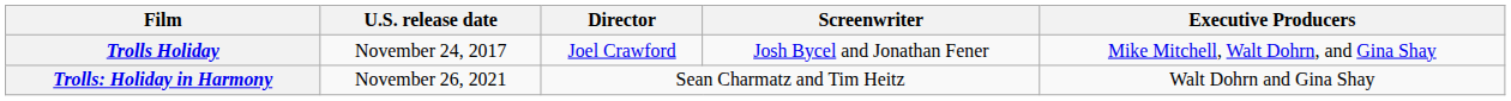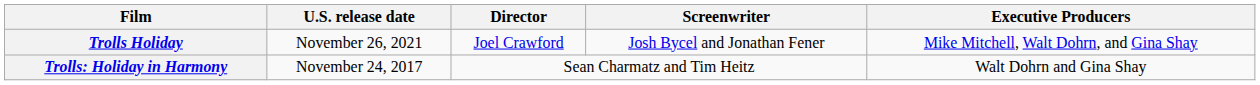Trolls Holiday | U.S. release date: November 24, 2017 -> November 26, 2021
Trolls: Holiday in Harmony | U.S. release date: November 26, 2021 -> November 24, 2017
